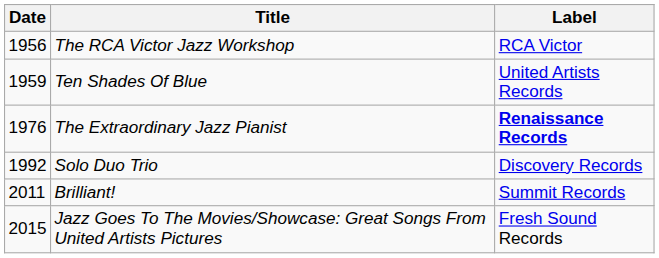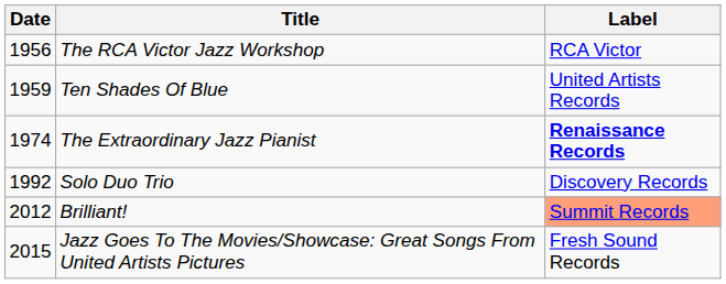The Extraordinary Jazz Pianist | Date: 1976 -> 1974
Brilliant! | Date: 2011 -> 2012
Brilliant! | Label: no background -> lightsalmon background
